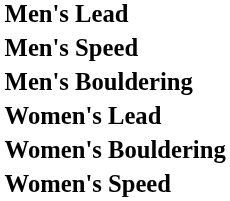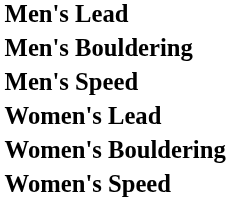rows swapped: Men's Bouldering <-> Men's Speed
